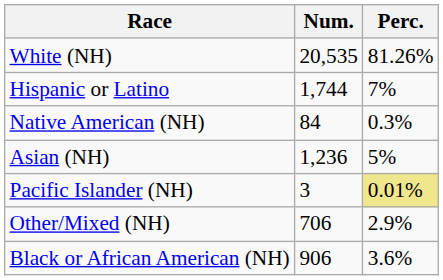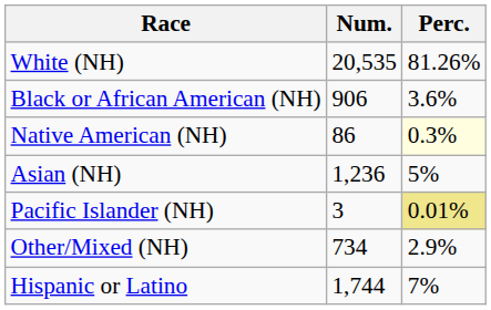rows swapped: Black or African American (NH) <-> Hispanic or Latino
Native American (NH) | Num.: 84 -> 86
Native American (NH) | Perc.: no background -> lightyellow background
Other/Mixed (NH) | Num.: 706 -> 734
